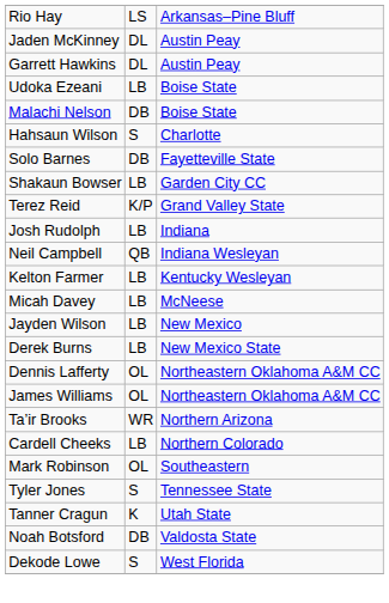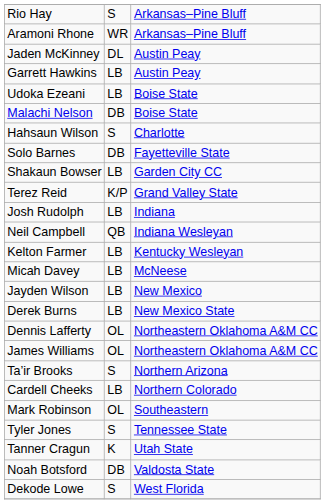Rio Hay | column 2: LS -> S
+ row: Aramoni Rhone | WR | Arkansas–Pine Bluff
Garrett Hawkins | column 2: DL -> LB
Ta’ir Brooks | column 2: WR -> S
